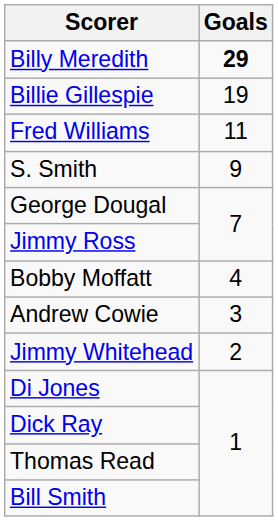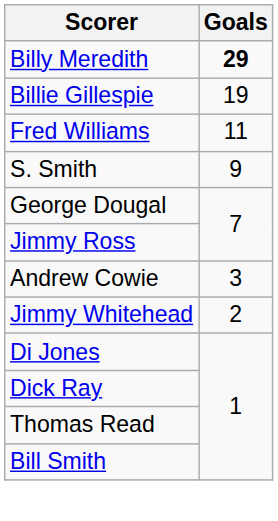- row: Bobby Moffatt | 4
